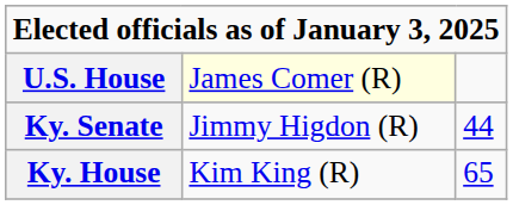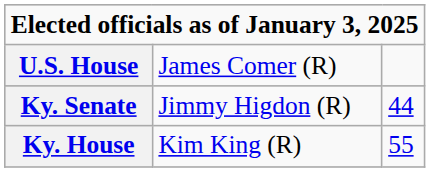U.S. House | column 2: lightyellow background -> no background
Ky. House | column 3: 65 -> 55
